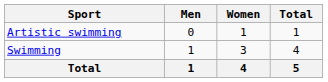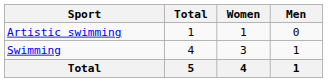columns swapped: Men <-> Total
